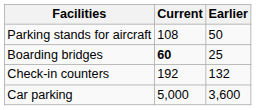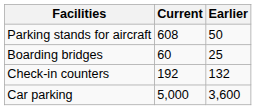Parking stands for aircraft | Current: 108 -> 608
Boarding bridges | Current: bold -> normal
